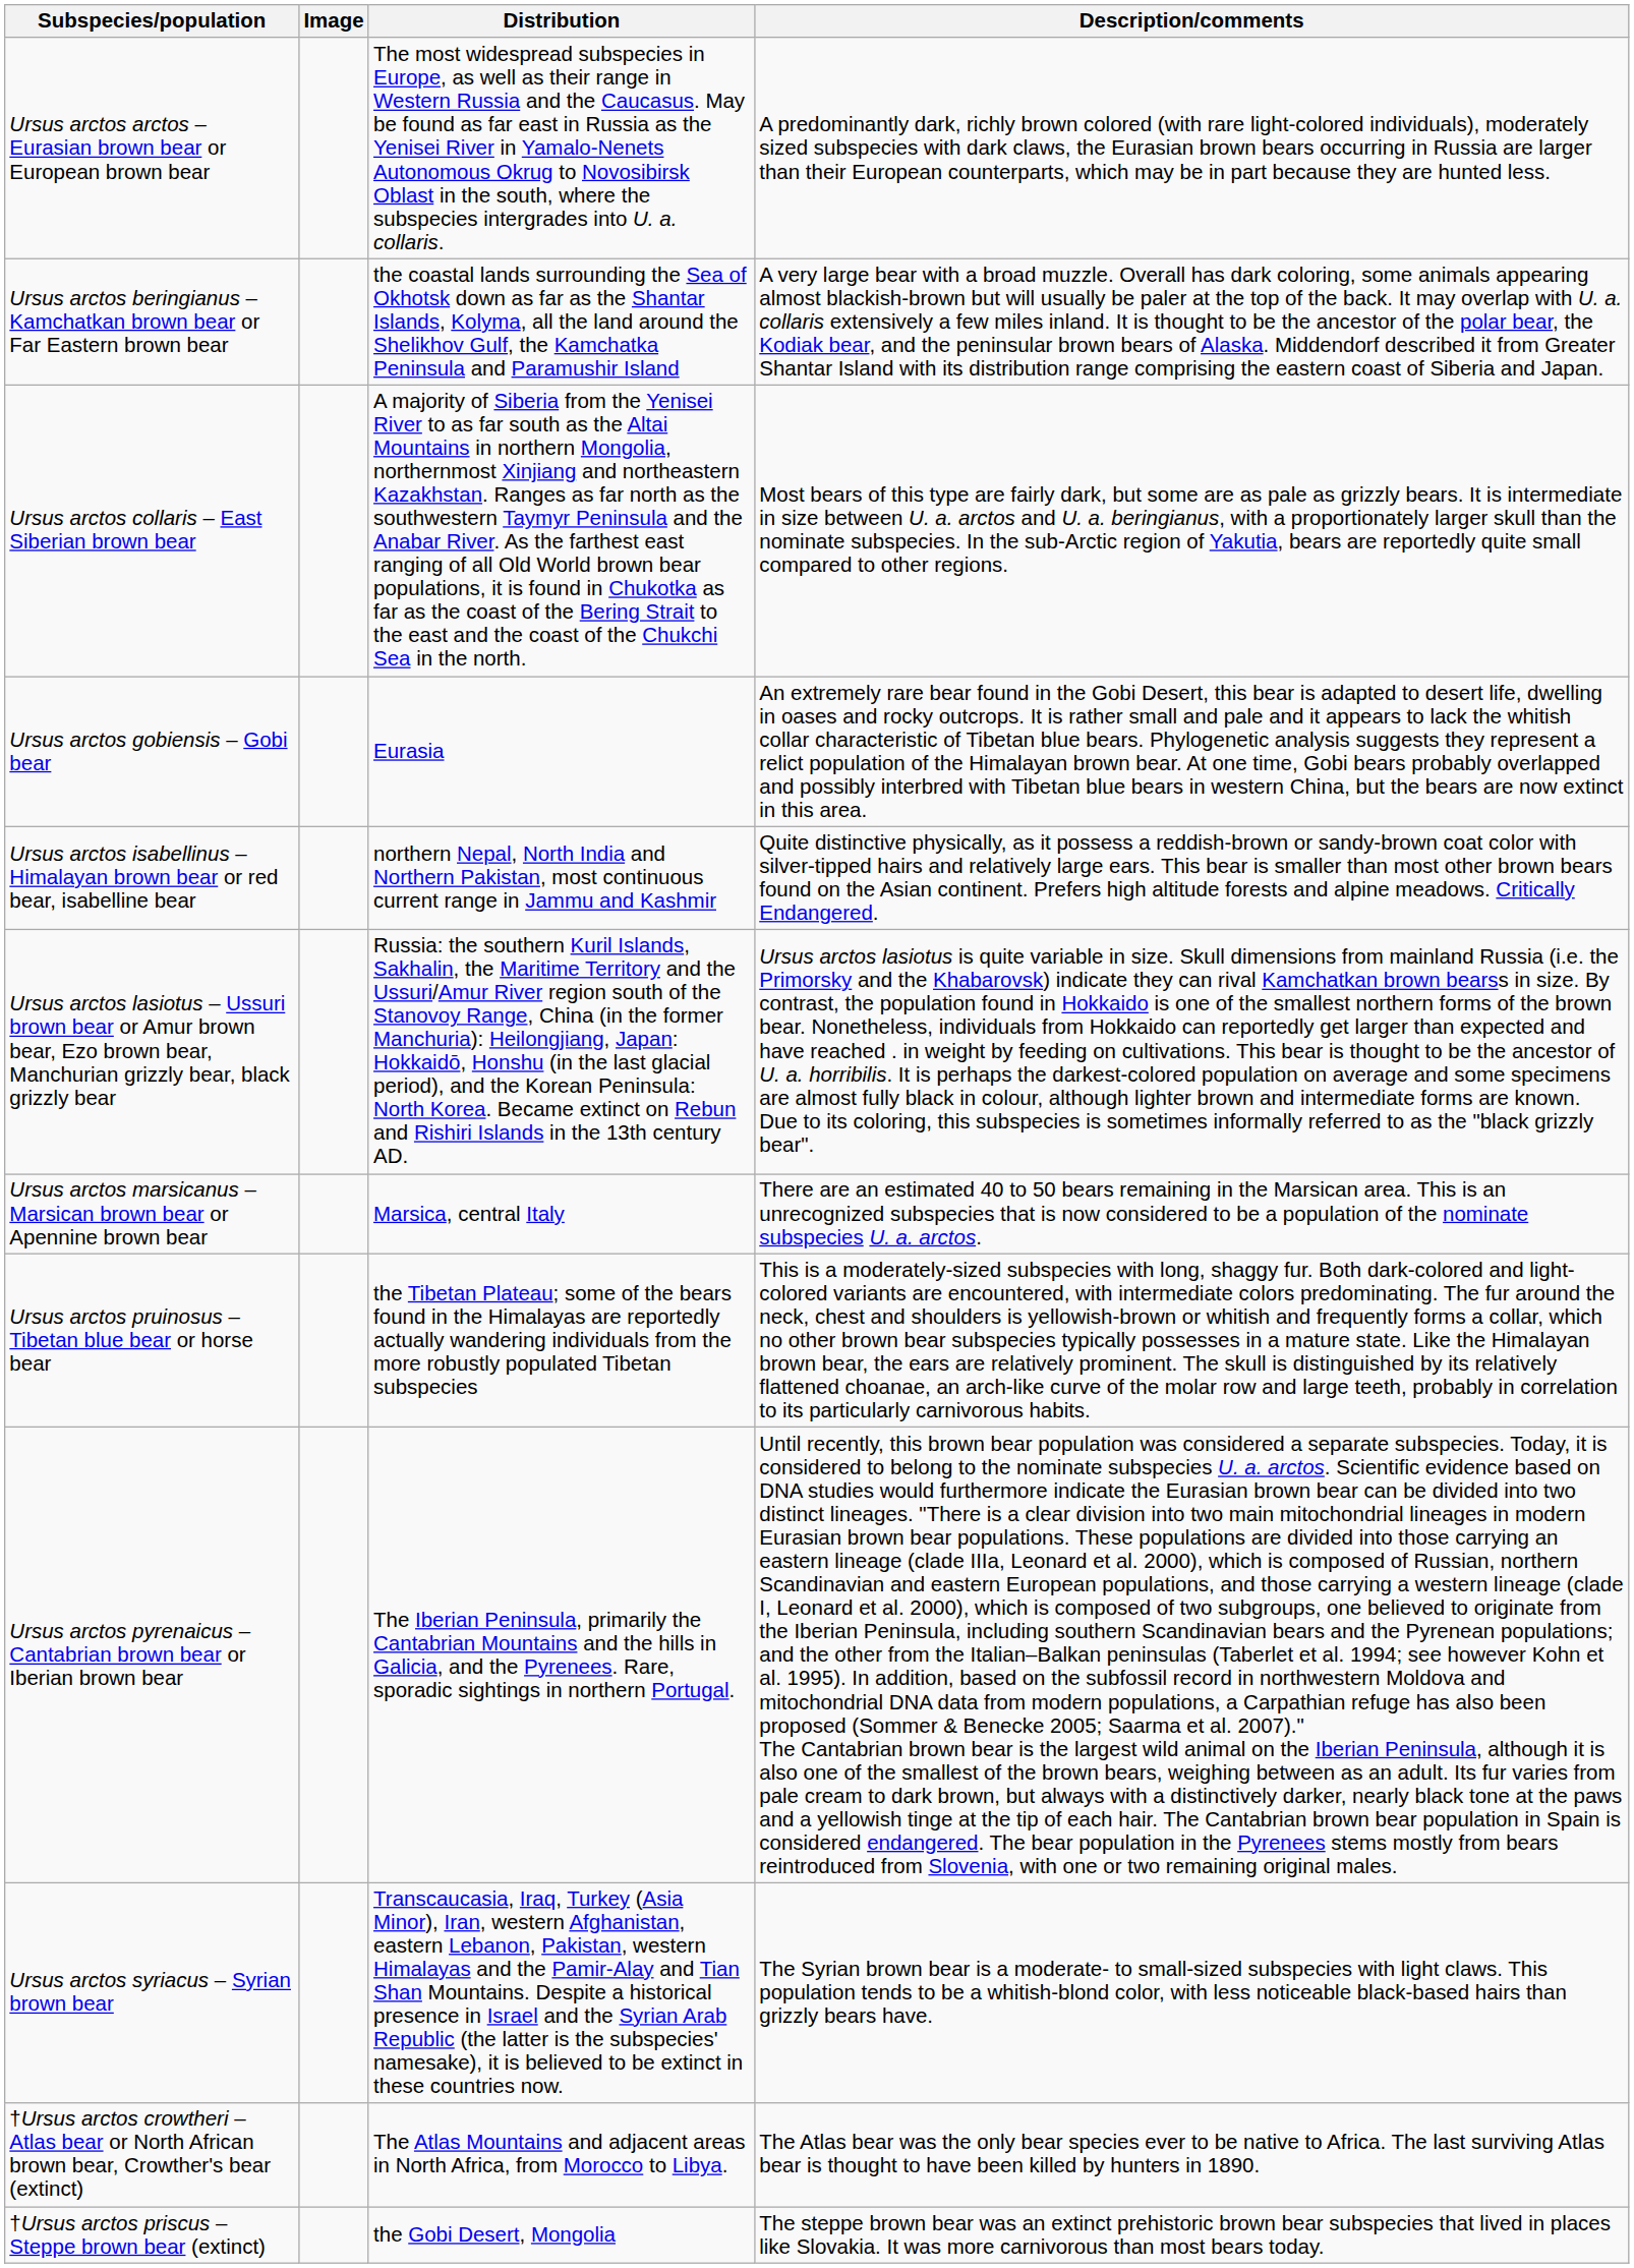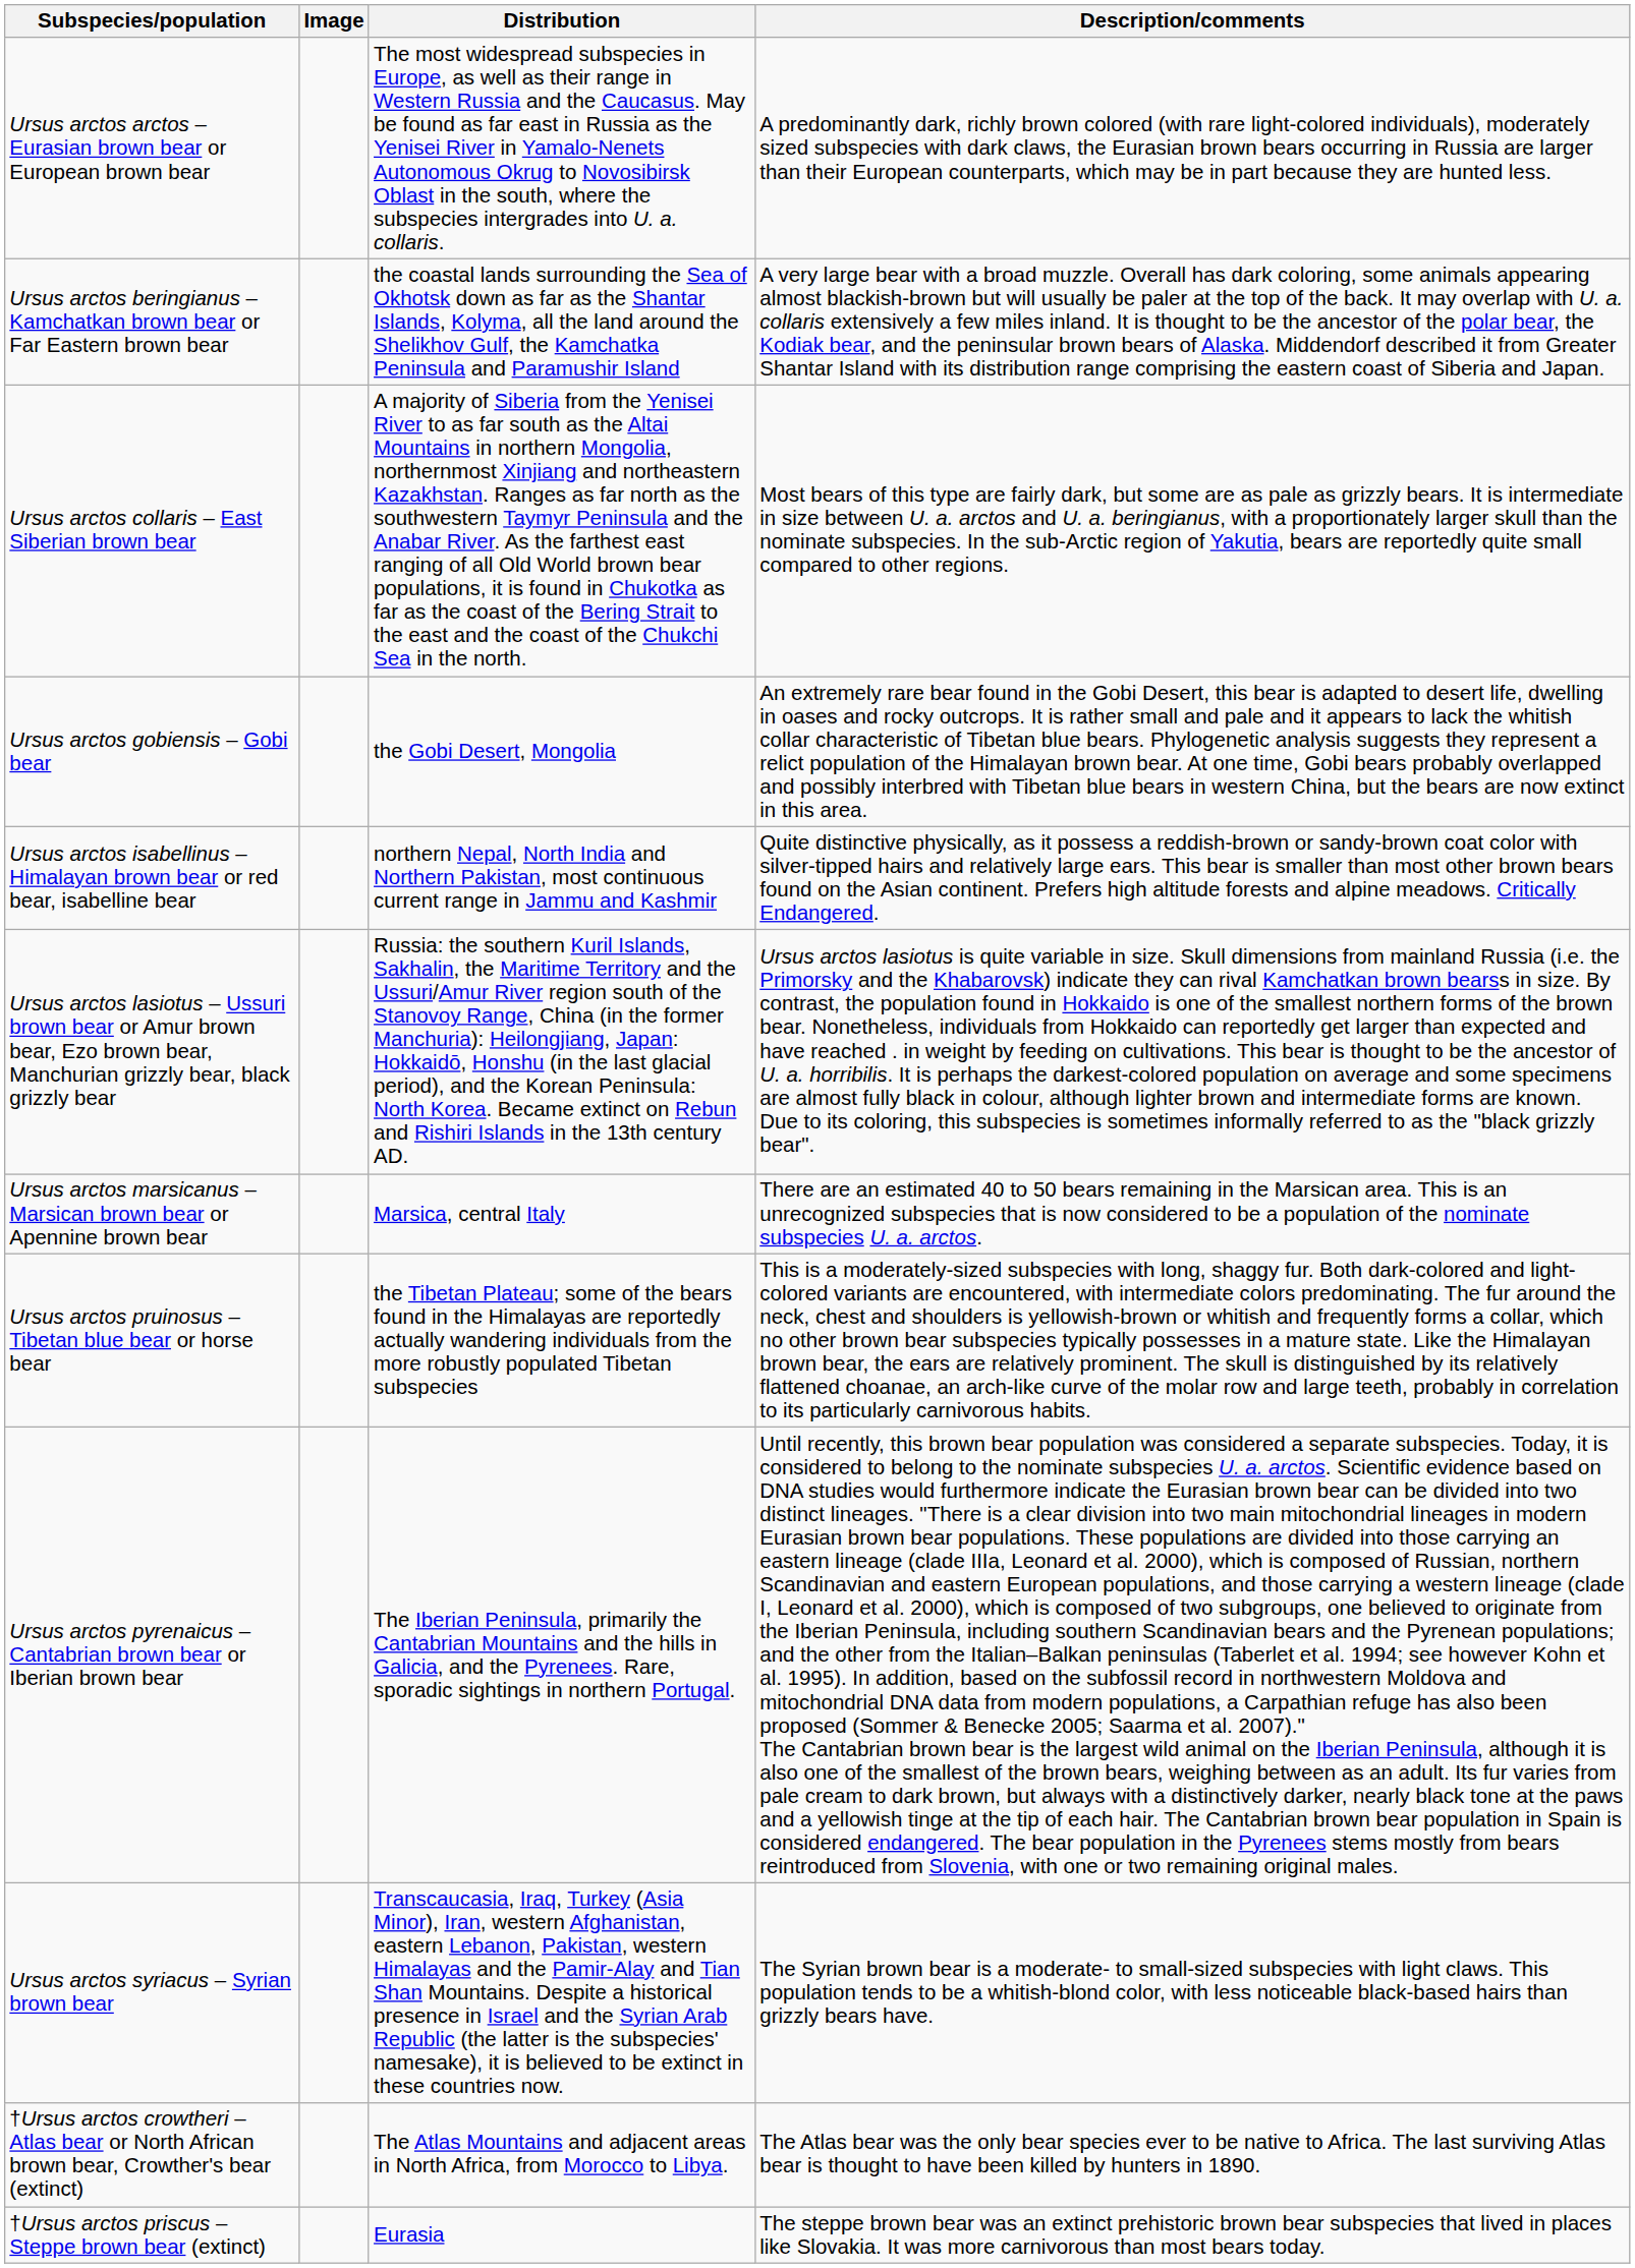Ursus arctos gobiensis – Gobi bear | Distribution: Eurasia -> the Gobi Desert, Mongolia
†Ursus arctos priscus – Steppe brown bear (extinct) | Distribution: the Gobi Desert, Mongolia -> Eurasia
